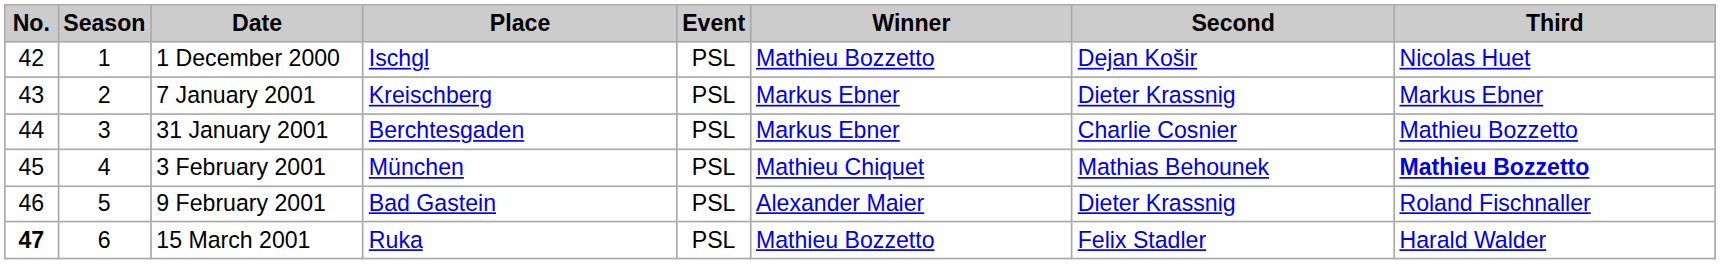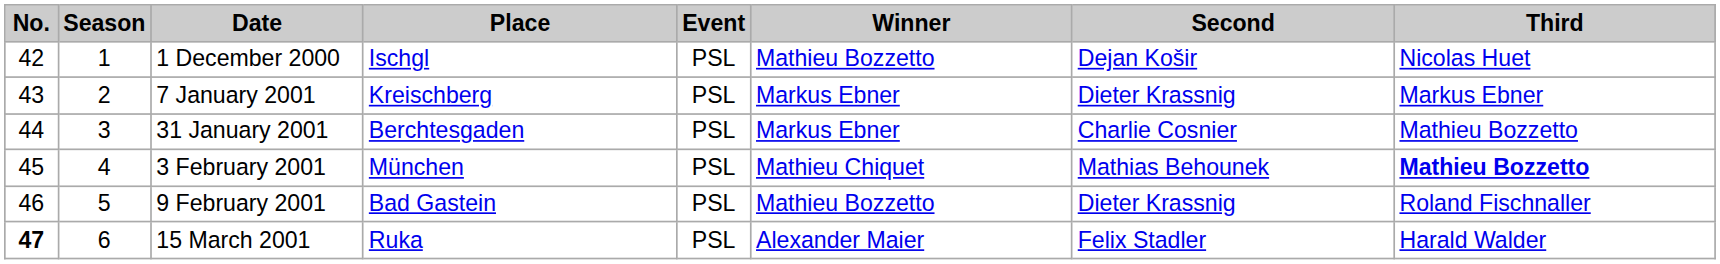9 February 2001 | Winner: Alexander Maier -> Mathieu Bozzetto
15 March 2001 | Winner: Mathieu Bozzetto -> Alexander Maier
